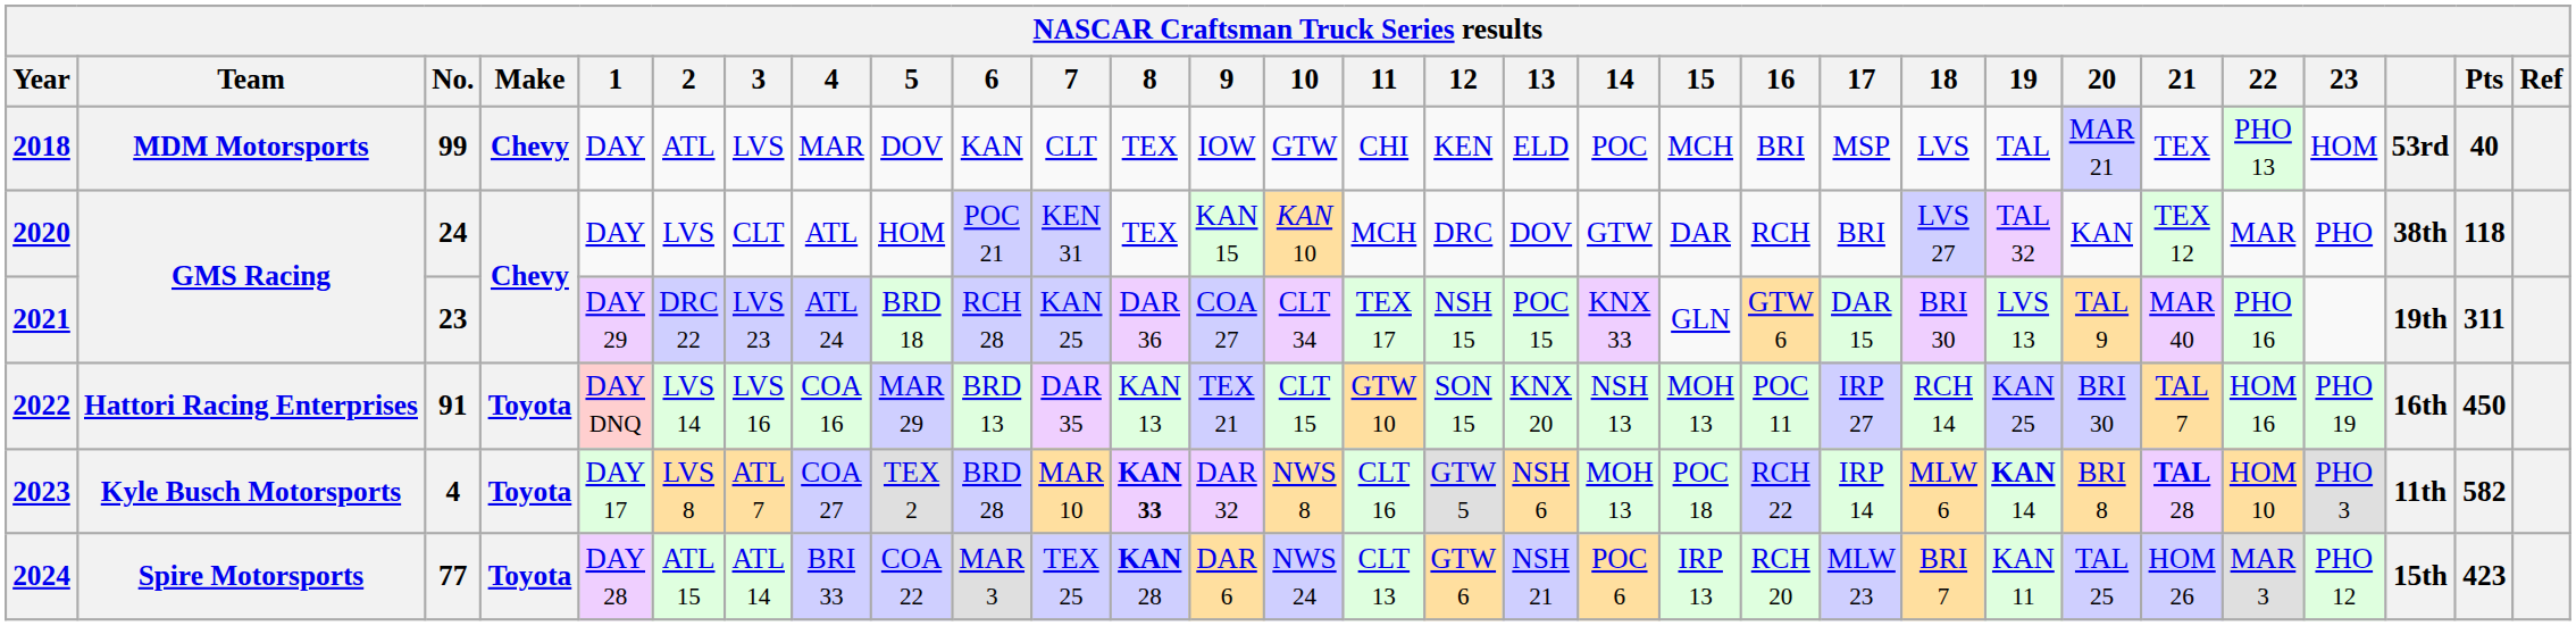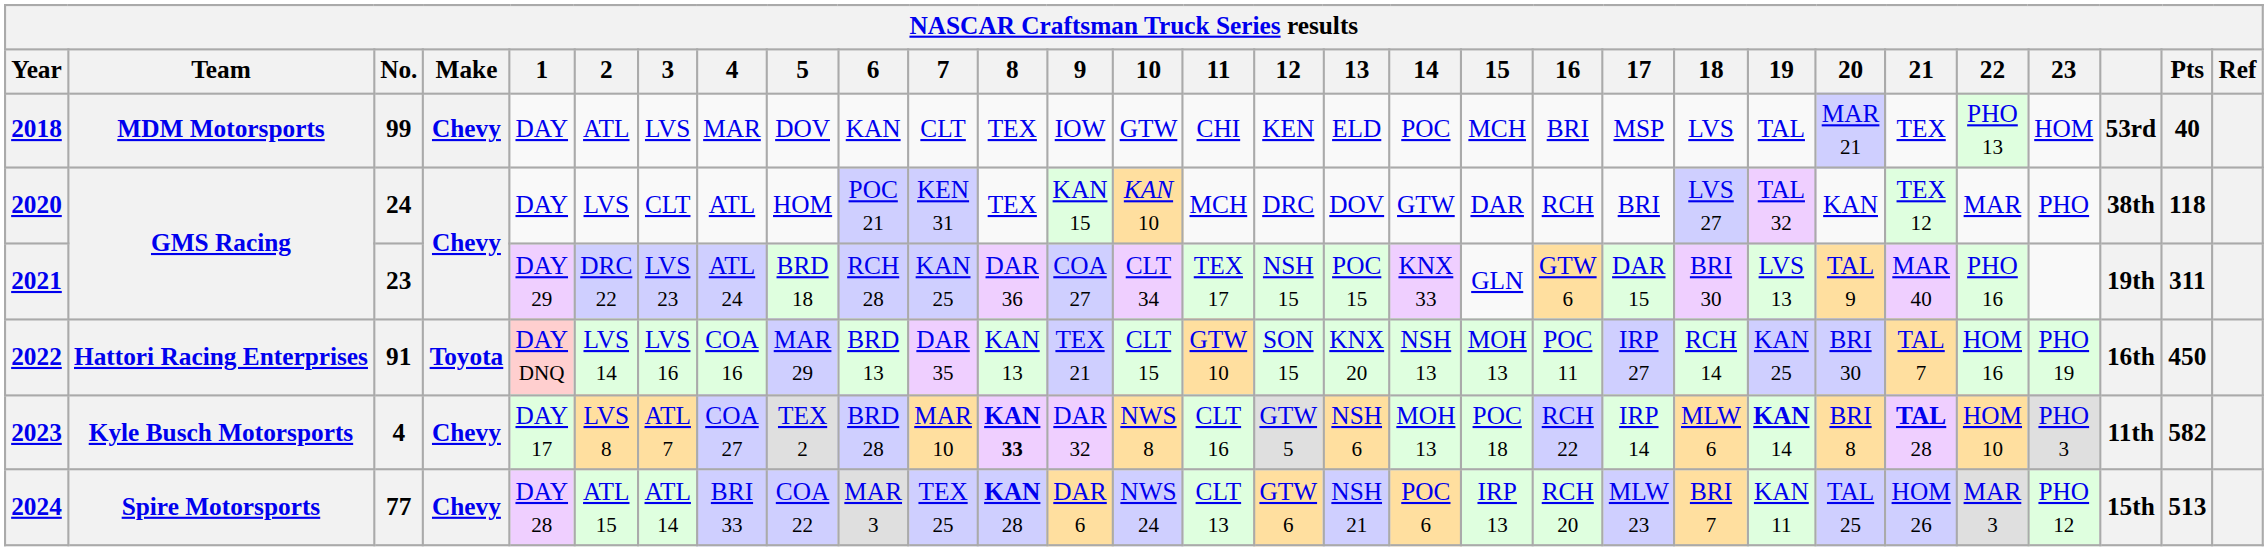2023 | Make: Toyota -> Chevy
2024 | Make: Toyota -> Chevy
2024 | Pts: 423 -> 513
